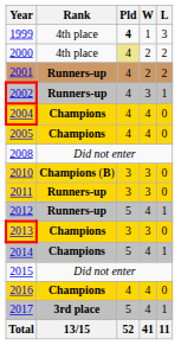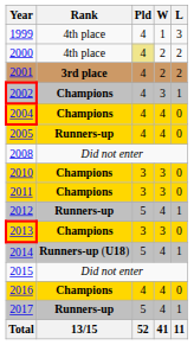1999 | Pld: bold -> normal
2001 | Rank: Runners-up -> 3rd place
2002 | Rank: Runners-up -> Champions
2005 | Rank: Champions -> Runners-up
2010 | Rank: Champions (B) -> Champions
2011 | Rank: Runners-up -> Champions
2014 | Rank: Champions -> Runners-up (U18)
2017 | Rank: 3rd place -> Runners-up
